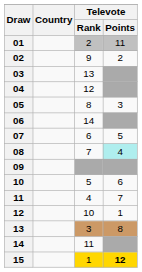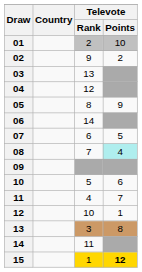01 | Televote / Points: 11 -> 10
05 | Televote / Points: 3 -> 9
